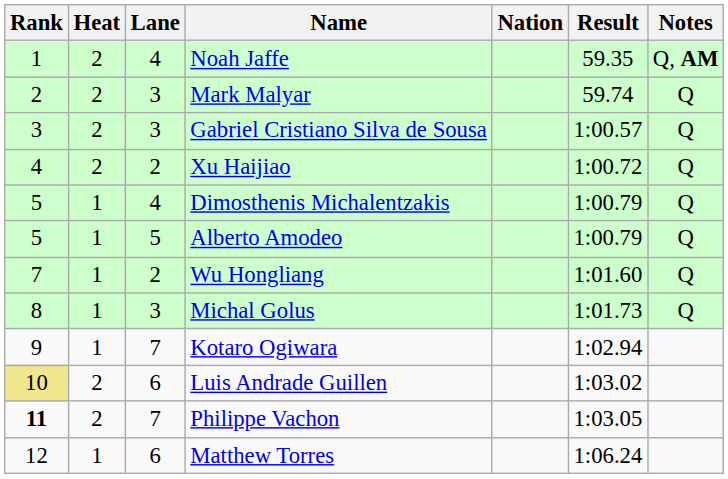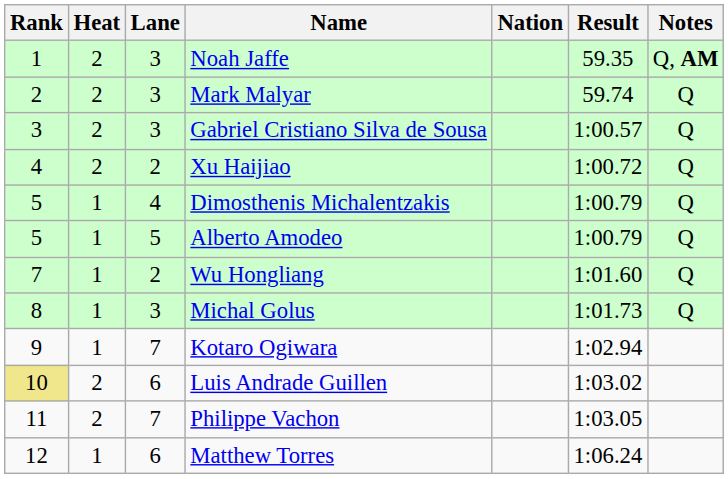Noah Jaffe | Lane: 4 -> 3
Philippe Vachon | Rank: bold -> normal
